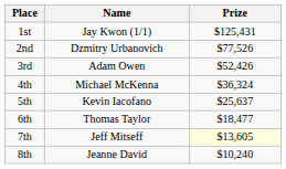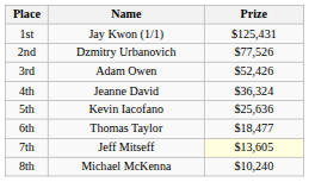4th | Name: Michael McKenna -> Jeanne David
5th | Prize: $25,637 -> $25,636
8th | Name: Jeanne David -> Michael McKenna
